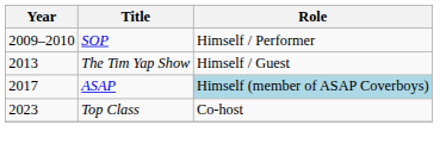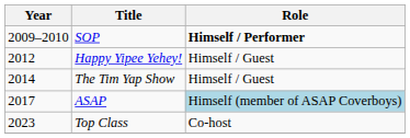SOP | Role: normal -> bold
+ row: 2012 | Happy Yipee Yehey! | Himself / Guest
The Tim Yap Show | Year: 2013 -> 2014
